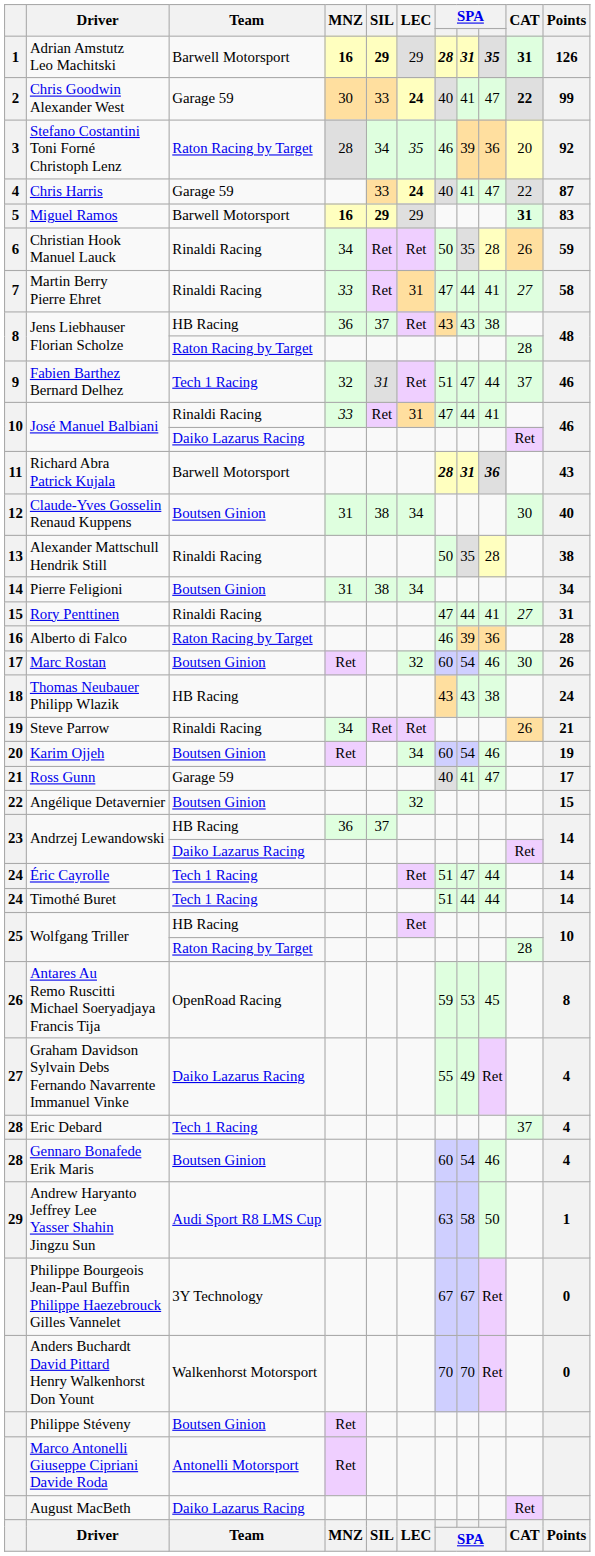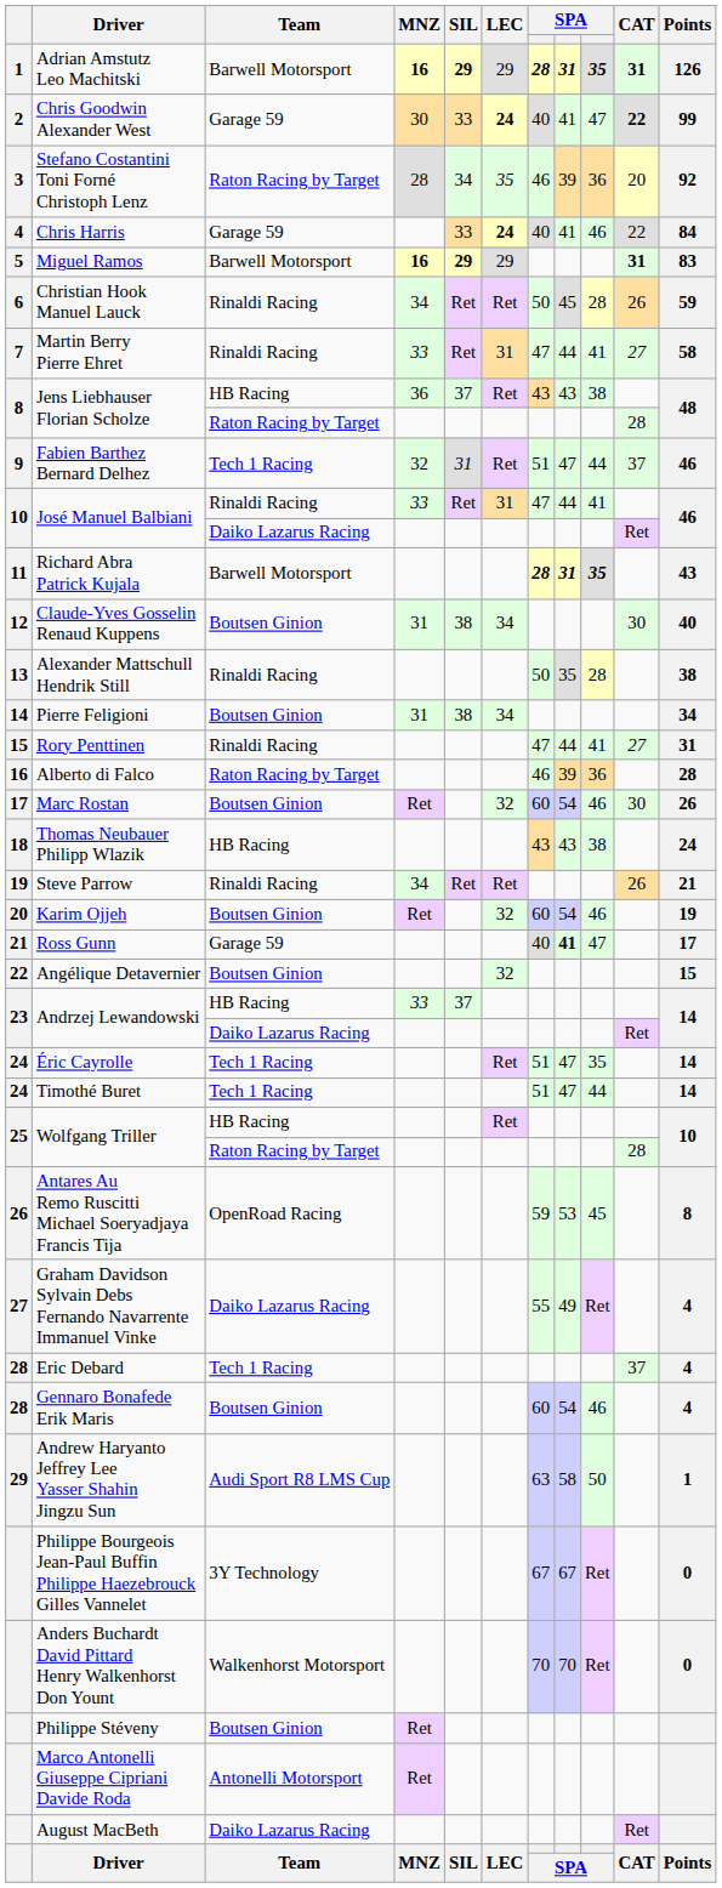Chris Harris | column 9: 47 -> 46
Chris Harris | Points: 87 -> 84
Christian Hook Manuel Lauck | column 8: 35 -> 45
Richard Abra Patrick Kujala | column 9: 36 -> 35
Karim Ojjeh | LEC: 34 -> 32
Ross Gunn | column 8: normal -> bold
Andrzej Lewandowski / HB Racing | MNZ: 36 -> 33
Éric Cayrolle | column 9: 44 -> 35
Timothé Buret | column 8: 44 -> 47
